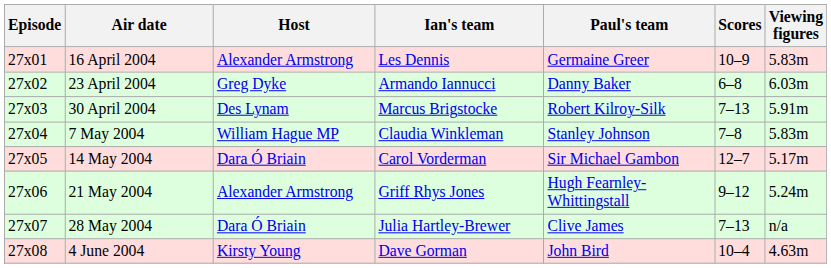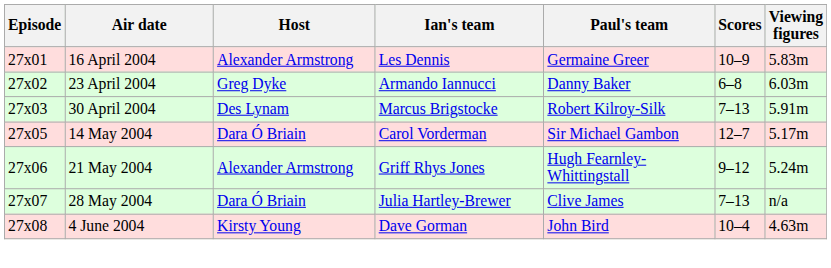- row: 27x04 | 7 May 2004 | William Hague MP | Claudia Winkleman | Stanley Johnson | 7–8 | 5.83m
